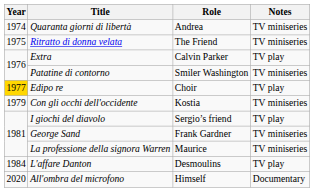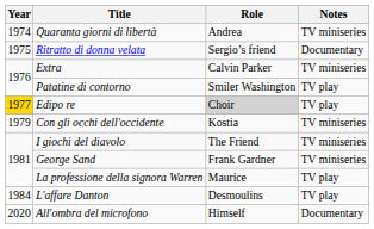Ritratto di donna velata | Role: The Friend -> Sergio’s friend
Ritratto di donna velata | Notes: TV miniseries -> Documentary
Extra | Notes: TV play -> TV miniseries
Patatine di contorno | Notes: TV miniseries -> TV play
Edipo re | Role: no background -> lightgrey background
I giochi del diavolo | Role: Sergio’s friend -> The Friend
I giochi del diavolo | Notes: TV play -> TV miniseries
La professione della signora Warren | Notes: TV miniseries -> TV play
